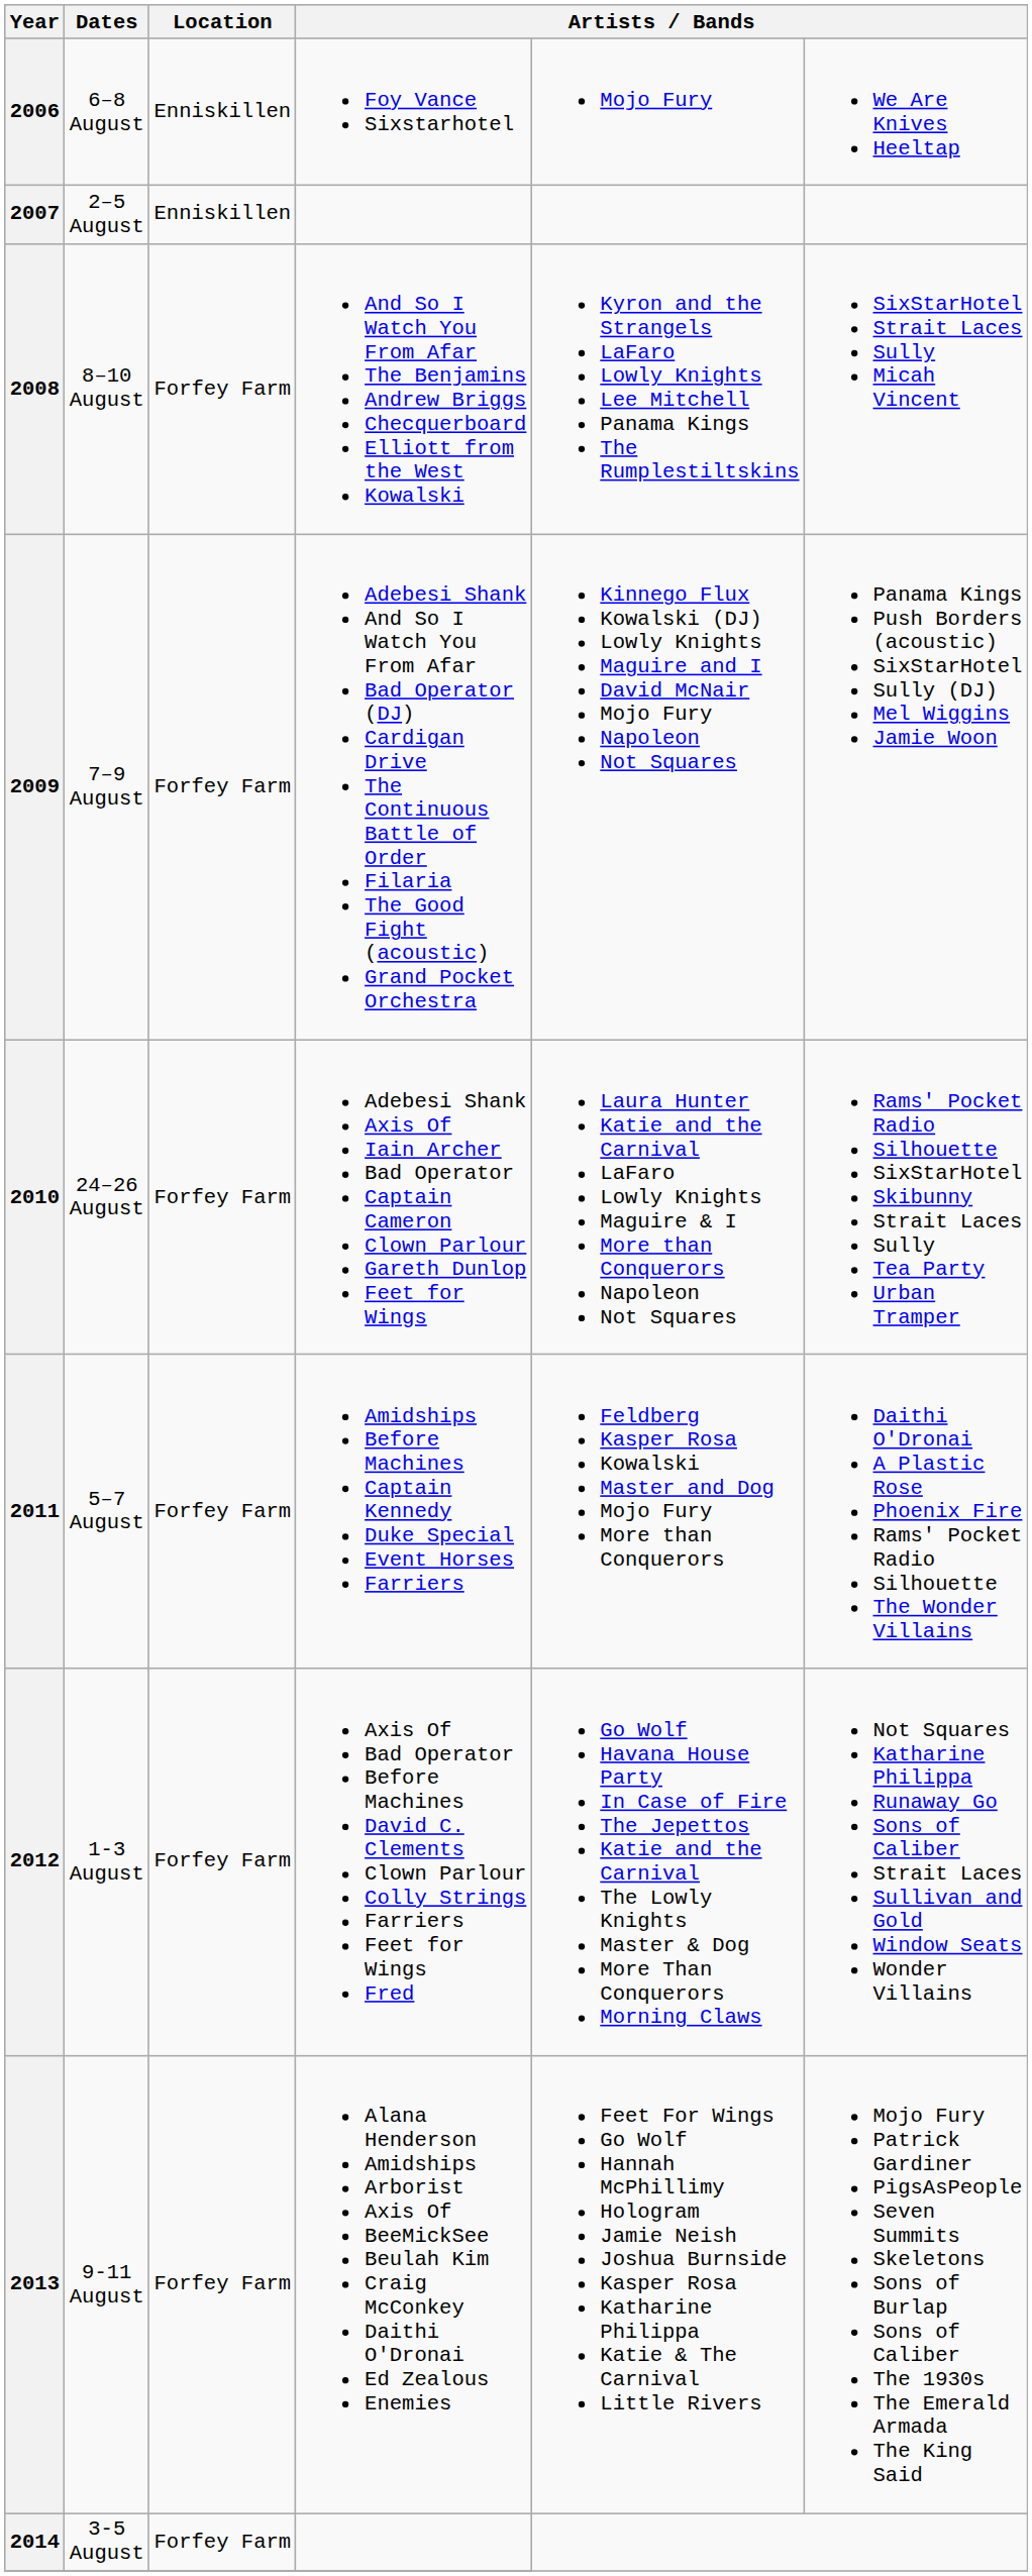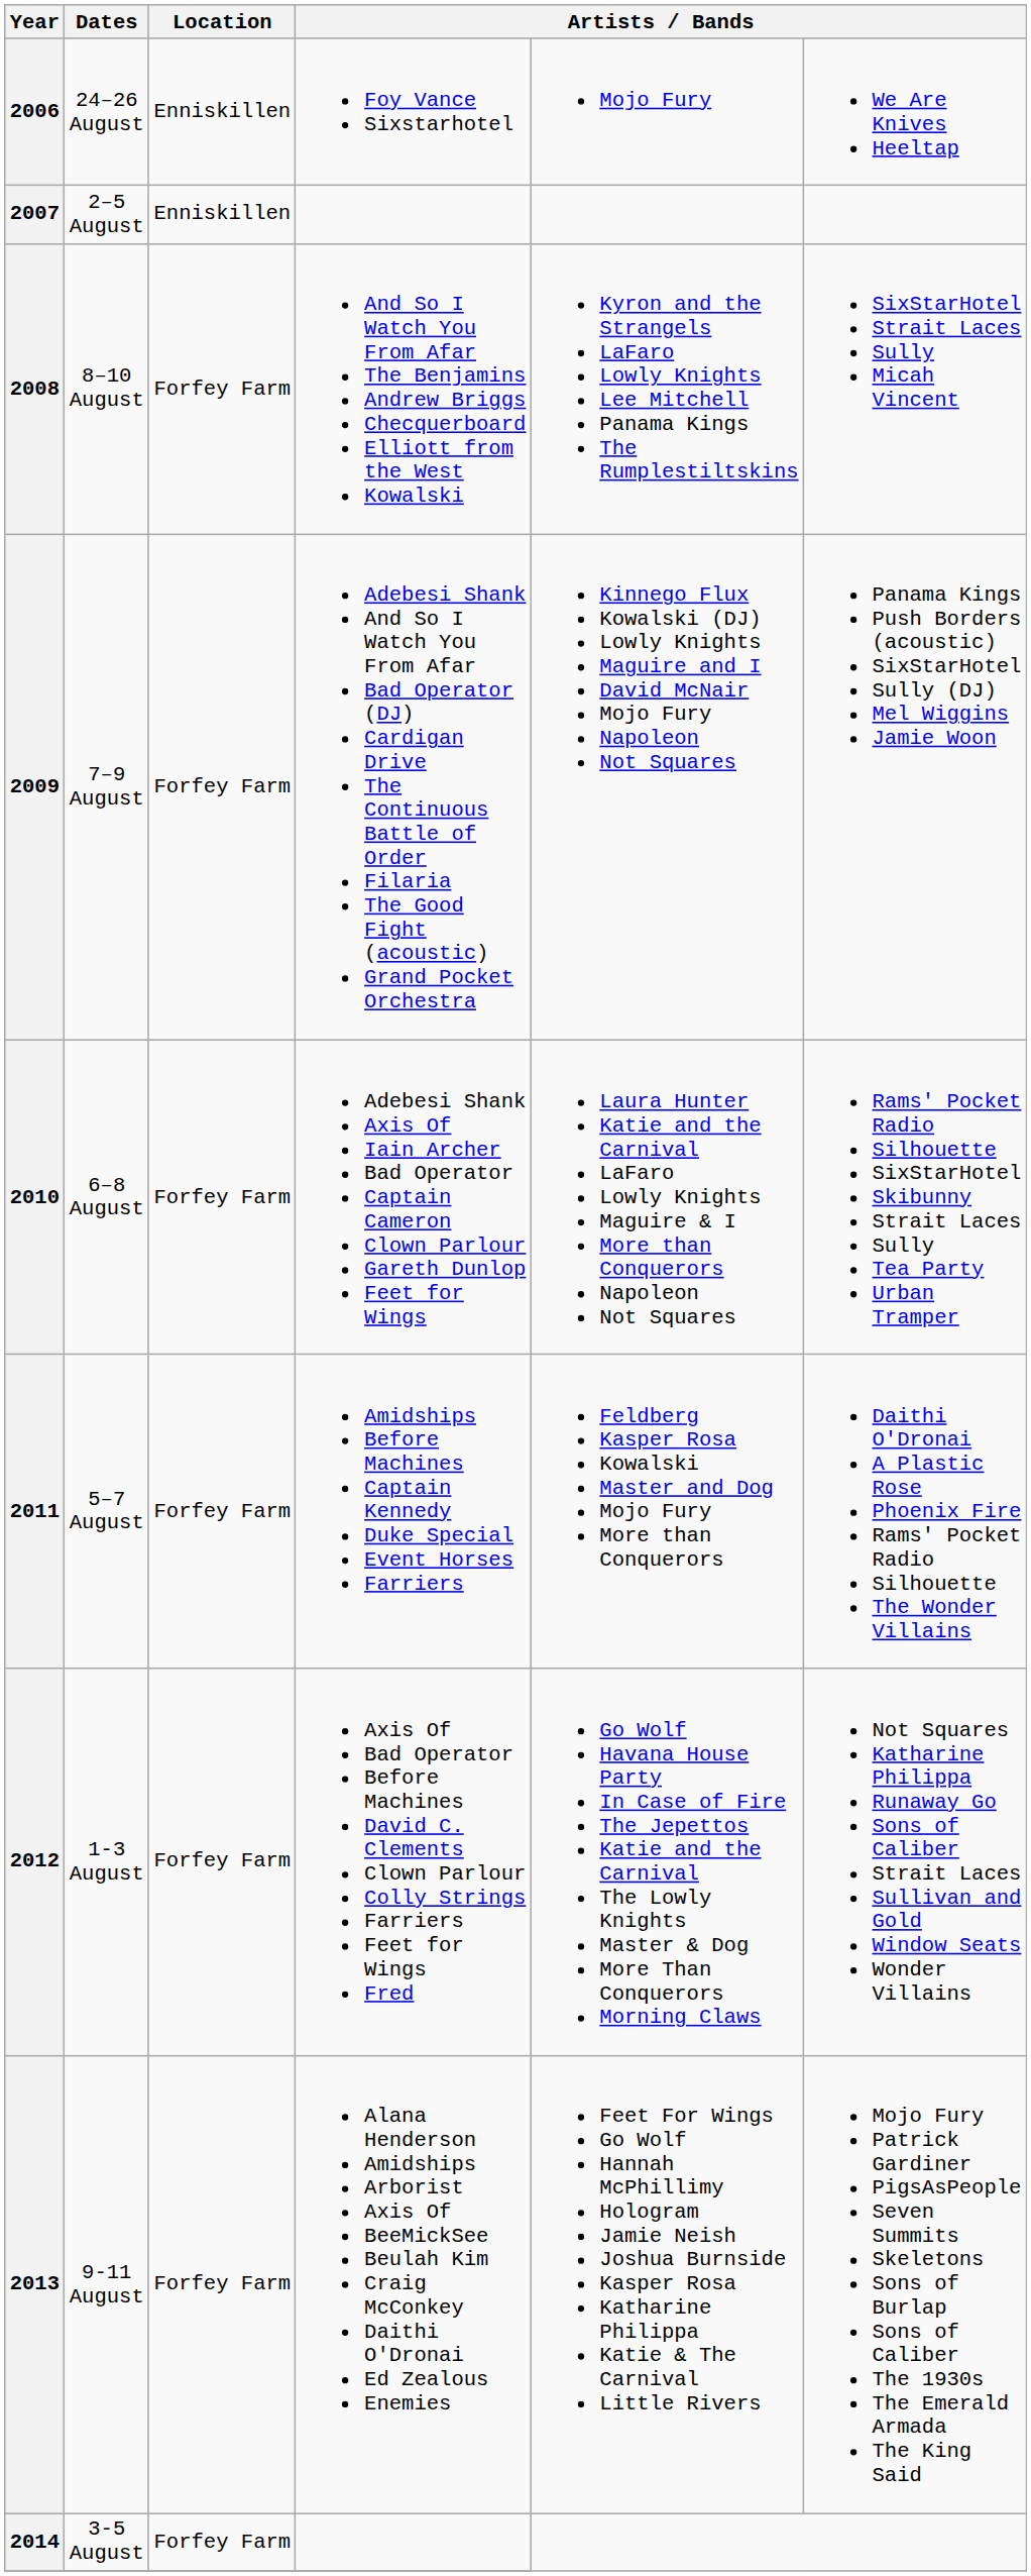2006 | Dates: 6–8 August -> 24–26 August
2010 | Dates: 24–26 August -> 6–8 August
